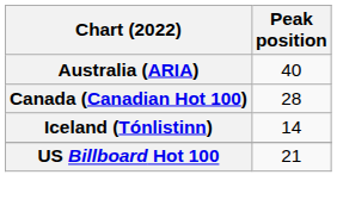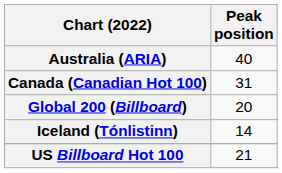Canada (Canadian Hot 100) | Peak position: 28 -> 31
+ row: Global 200 (Billboard) | 20
